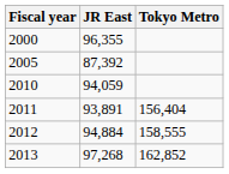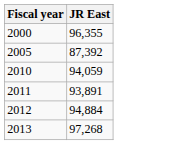- column: Tokyo Metro | 156,404 | 158,555 | 162,852
